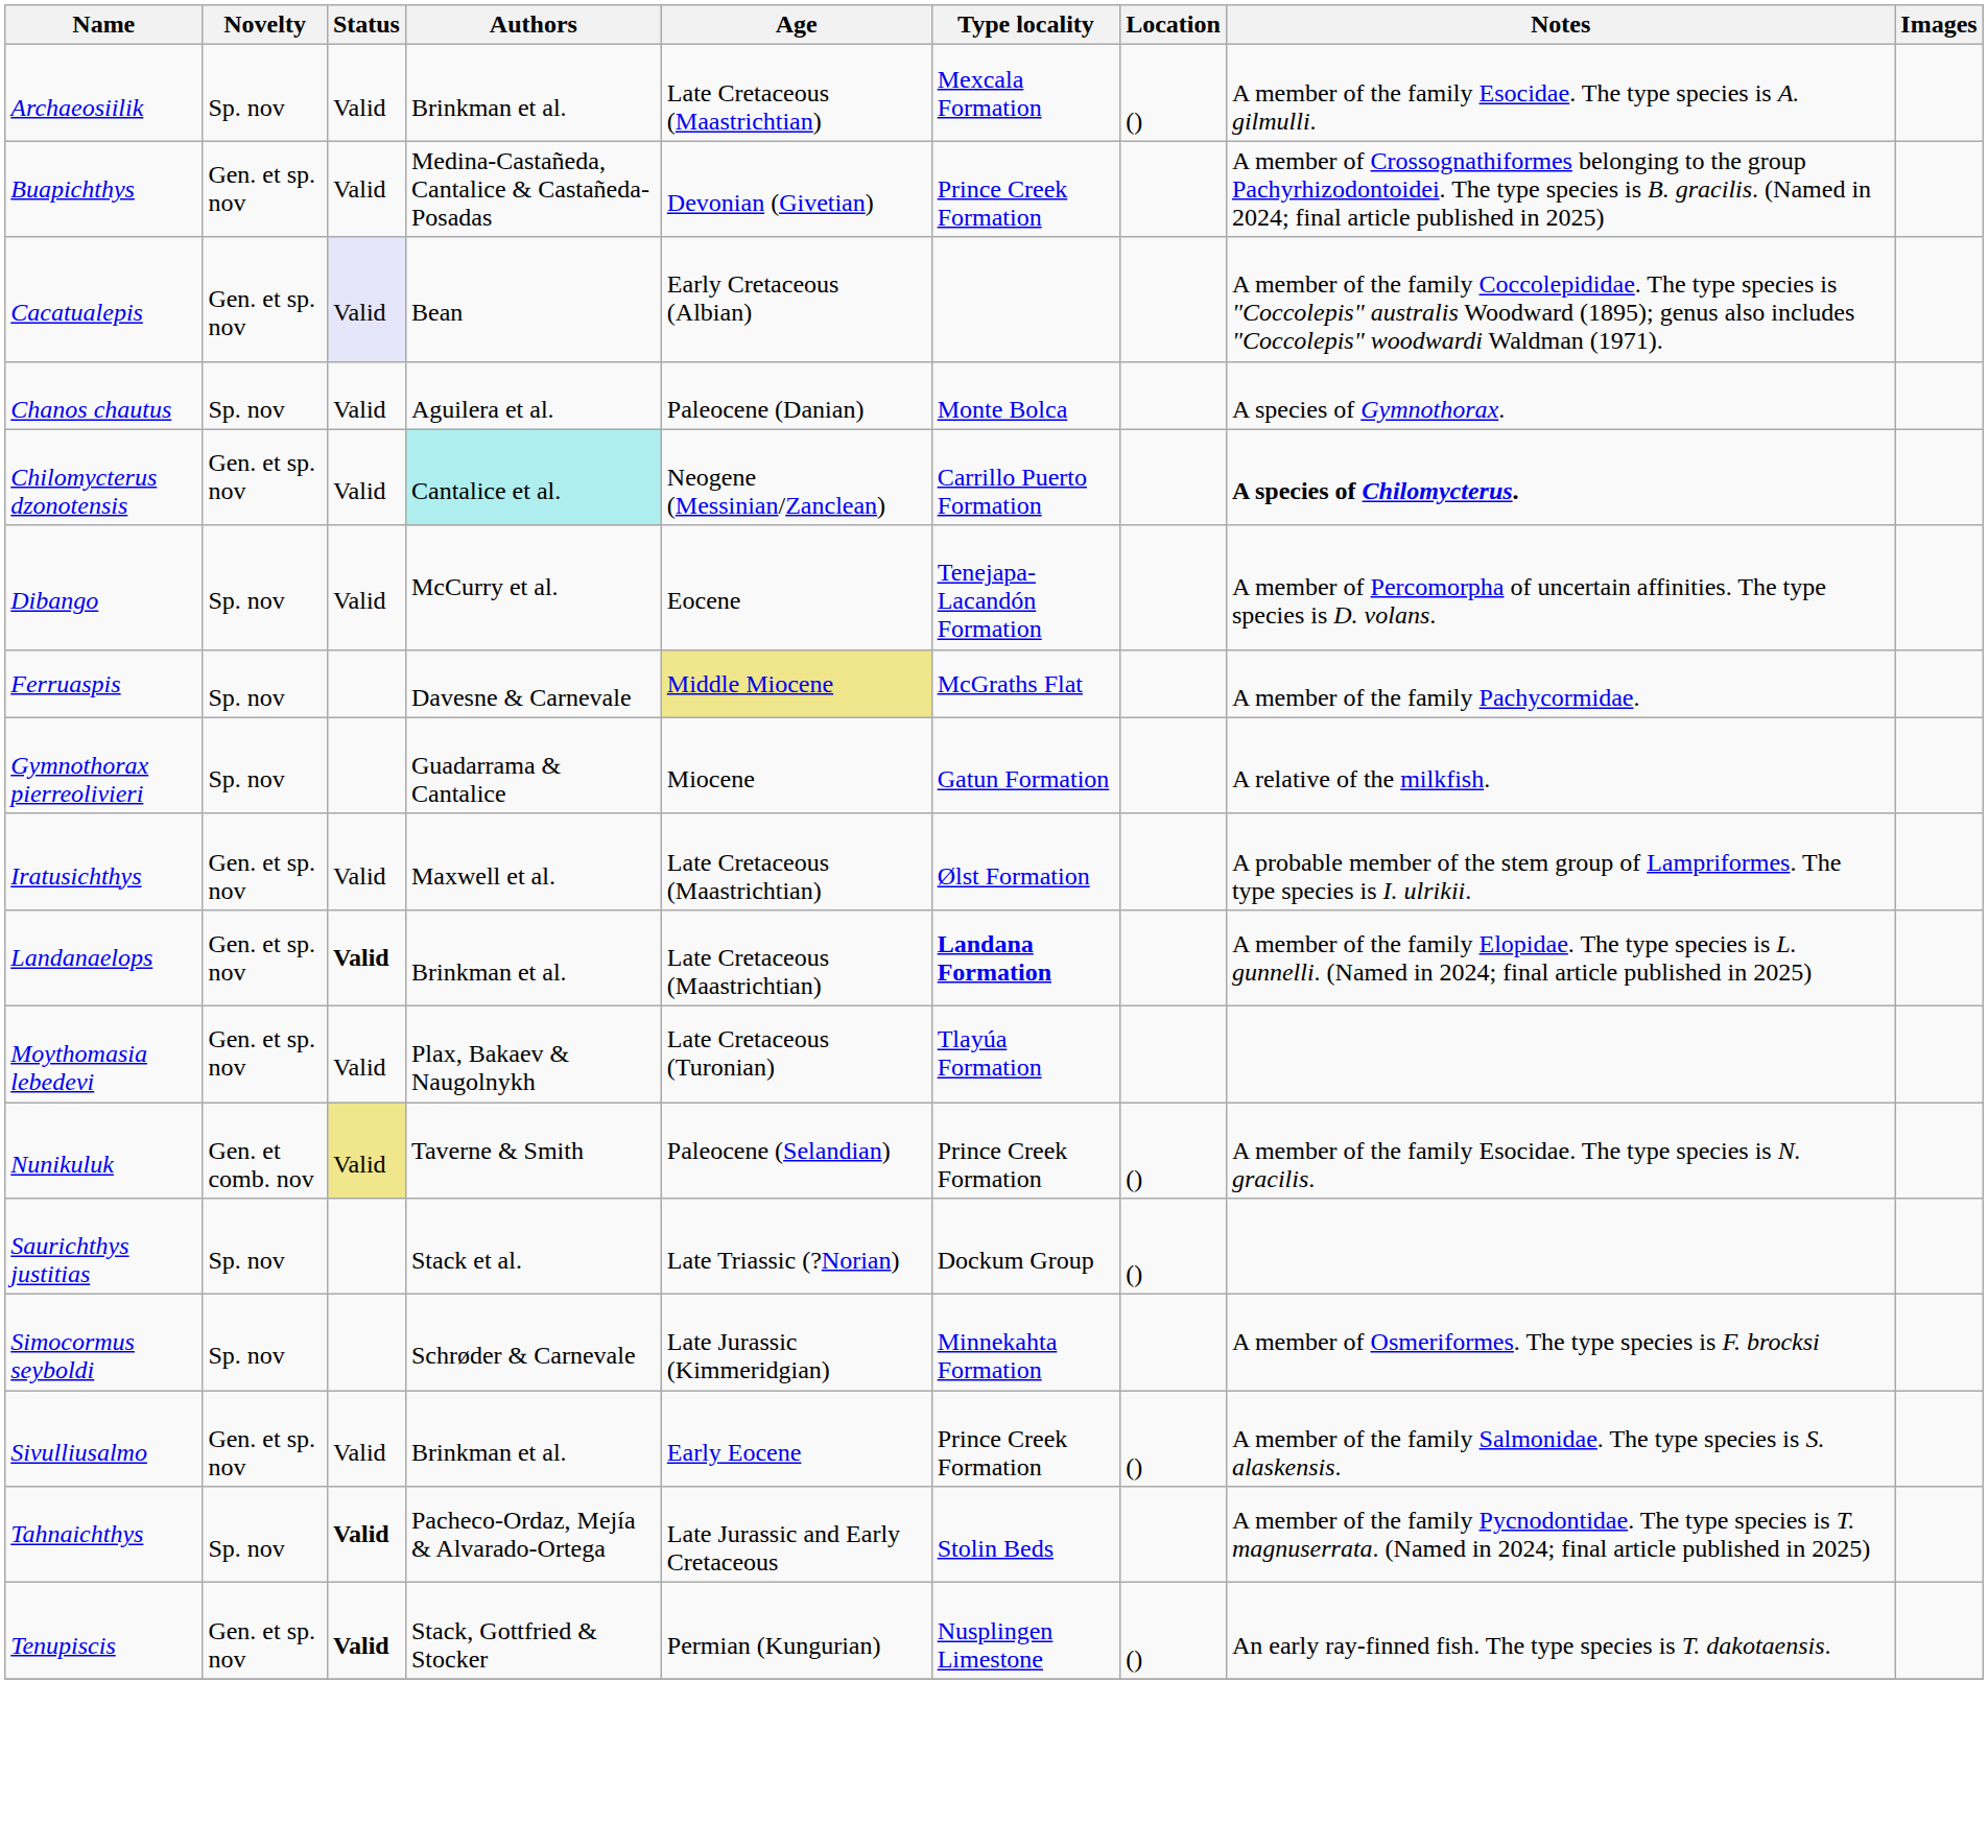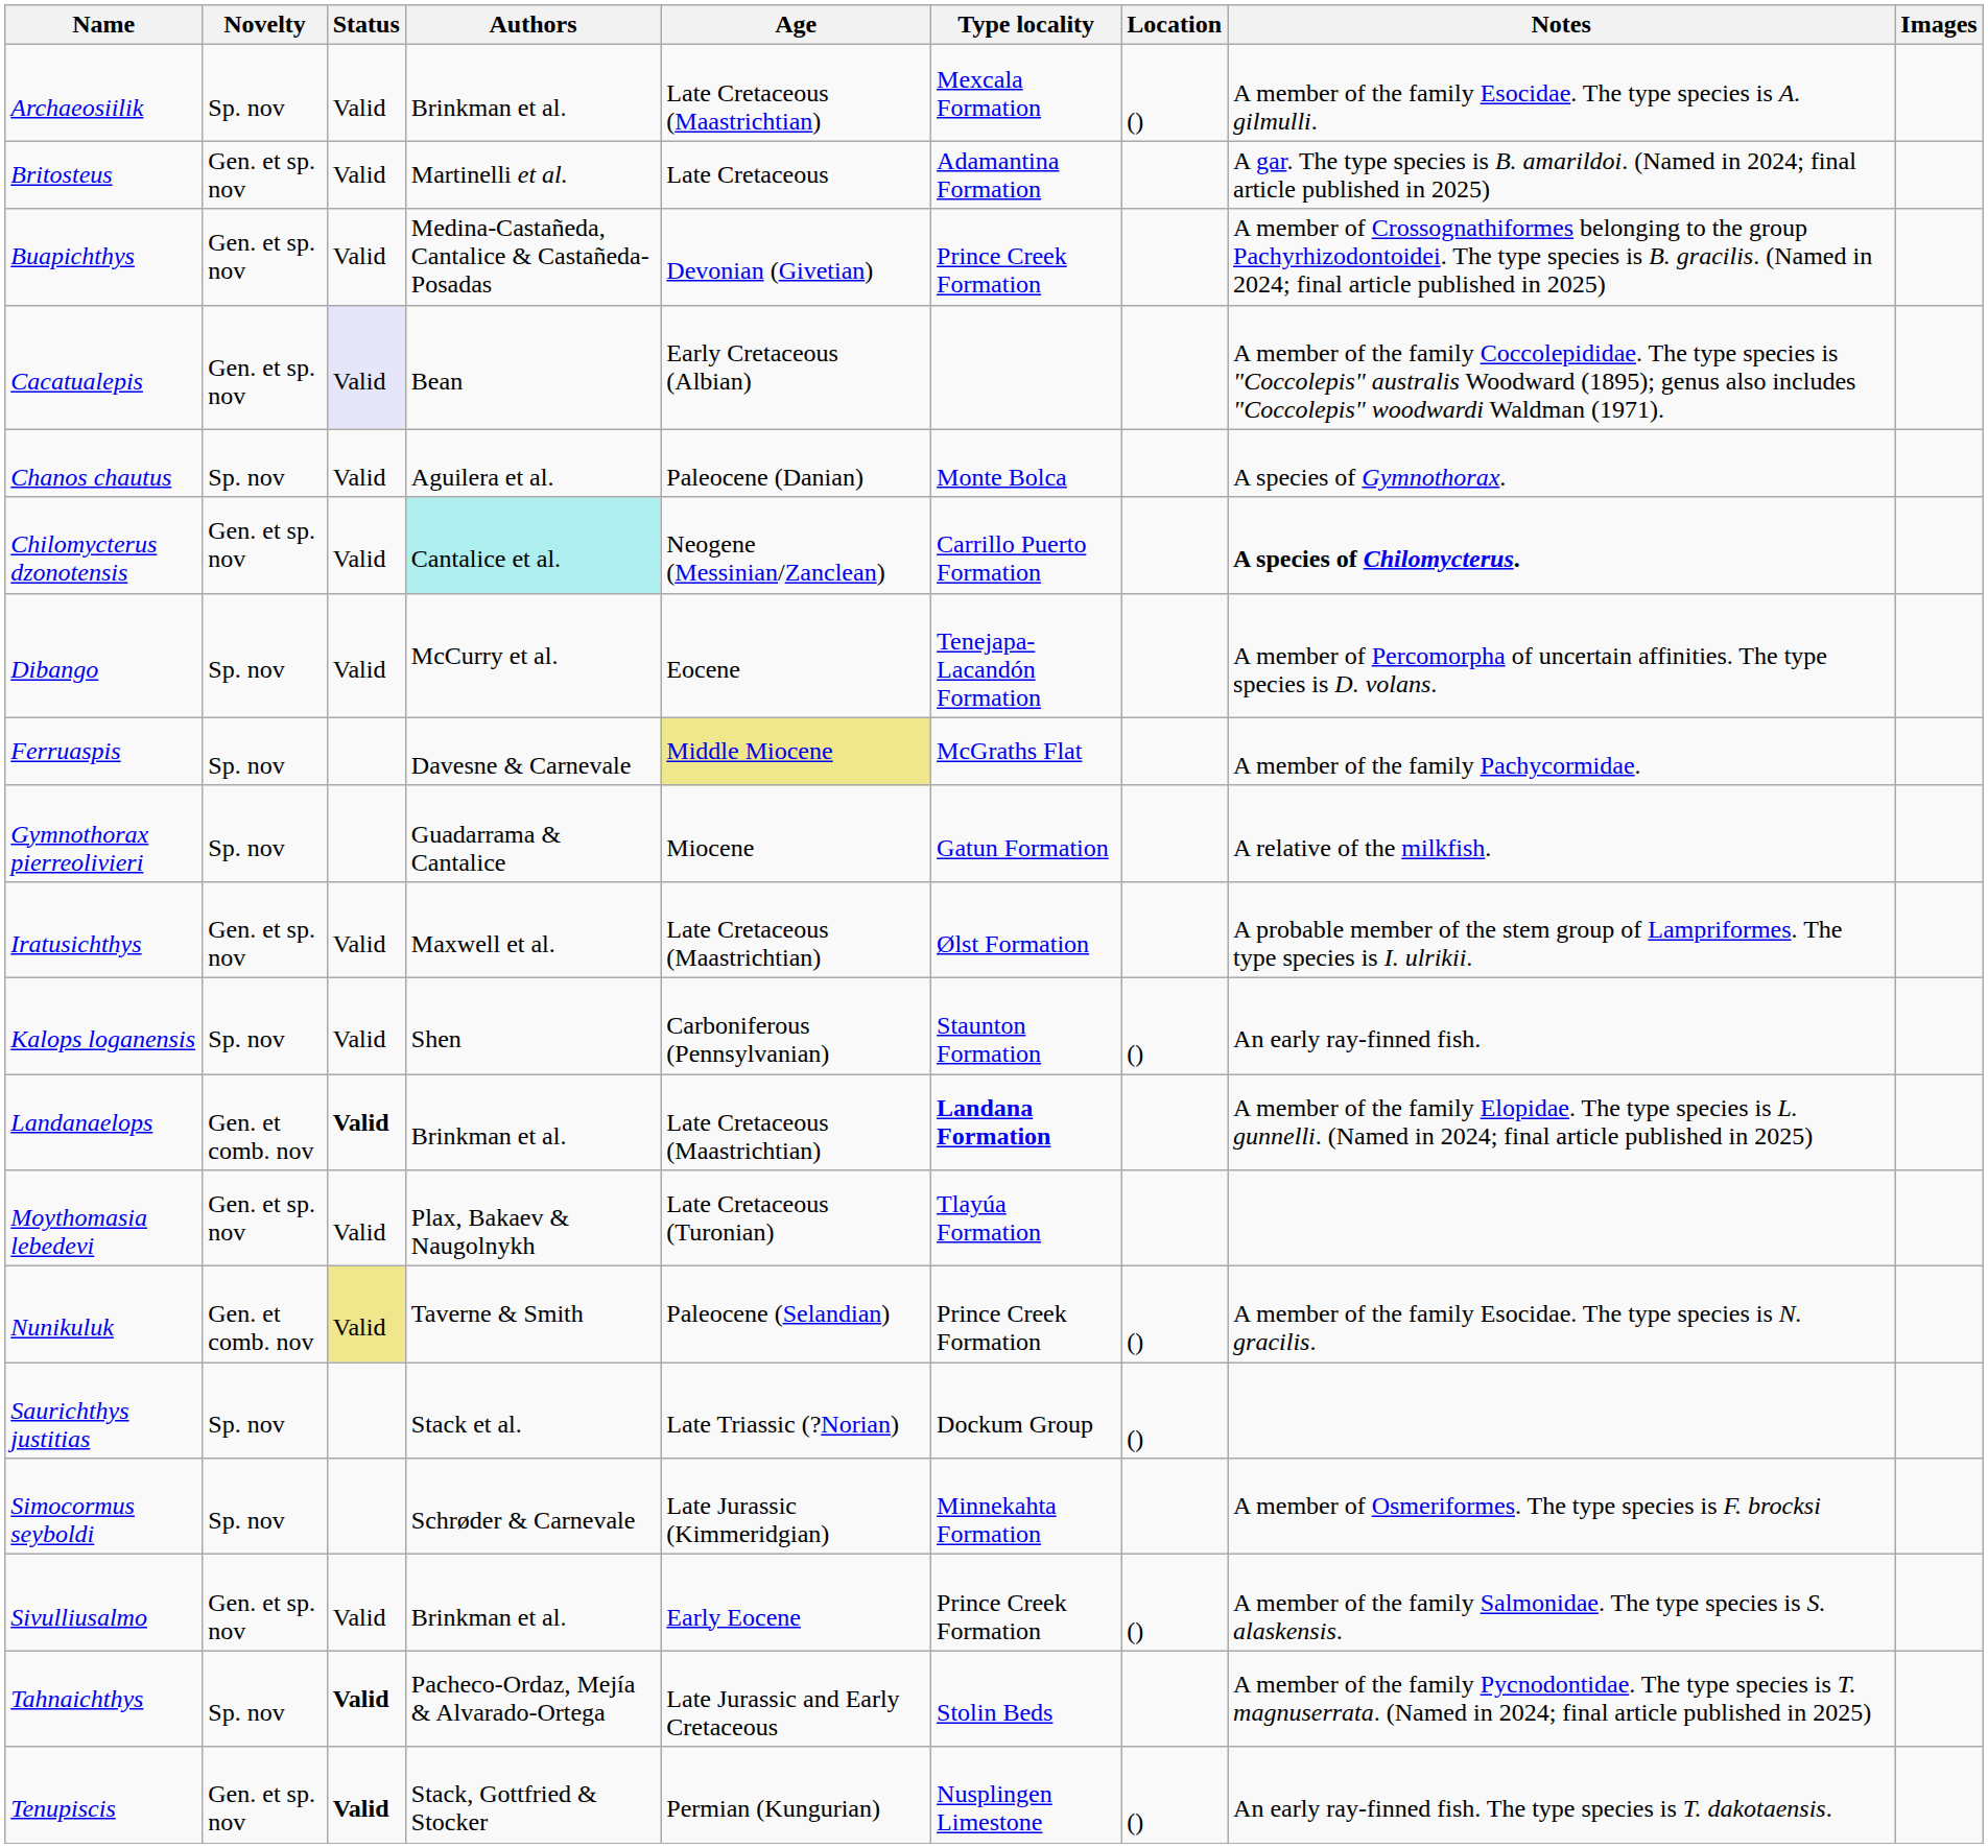+ row: Britosteus | Gen. et sp. nov | Valid | Martinelli et al. | Late Cretaceous | Adamantina Formation | A gar. The type species is B. amarildoi. (Named in 2024; final article published in 2025)
+ row: Kalops loganensis | Sp. nov | Valid | Shen | Carboniferous (Pennsylvanian) | Staunton Formation | () | An early ray-finned fish.
Landanaelops | Novelty: Gen. et sp. nov -> Gen. et comb. nov
